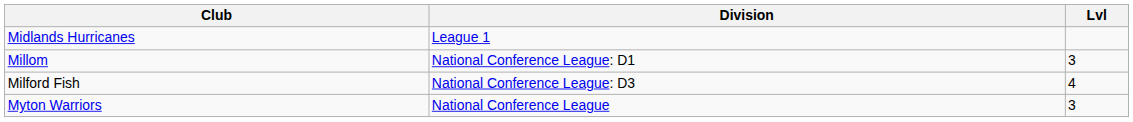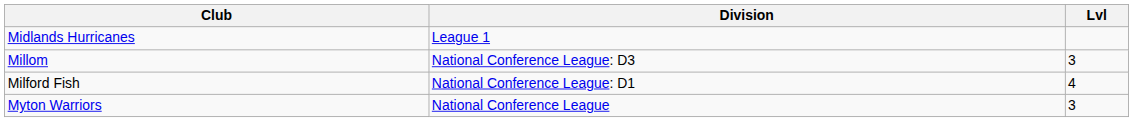Millom | Division: National Conference League: D1 -> National Conference League: D3
Milford Fish | Division: National Conference League: D3 -> National Conference League: D1
